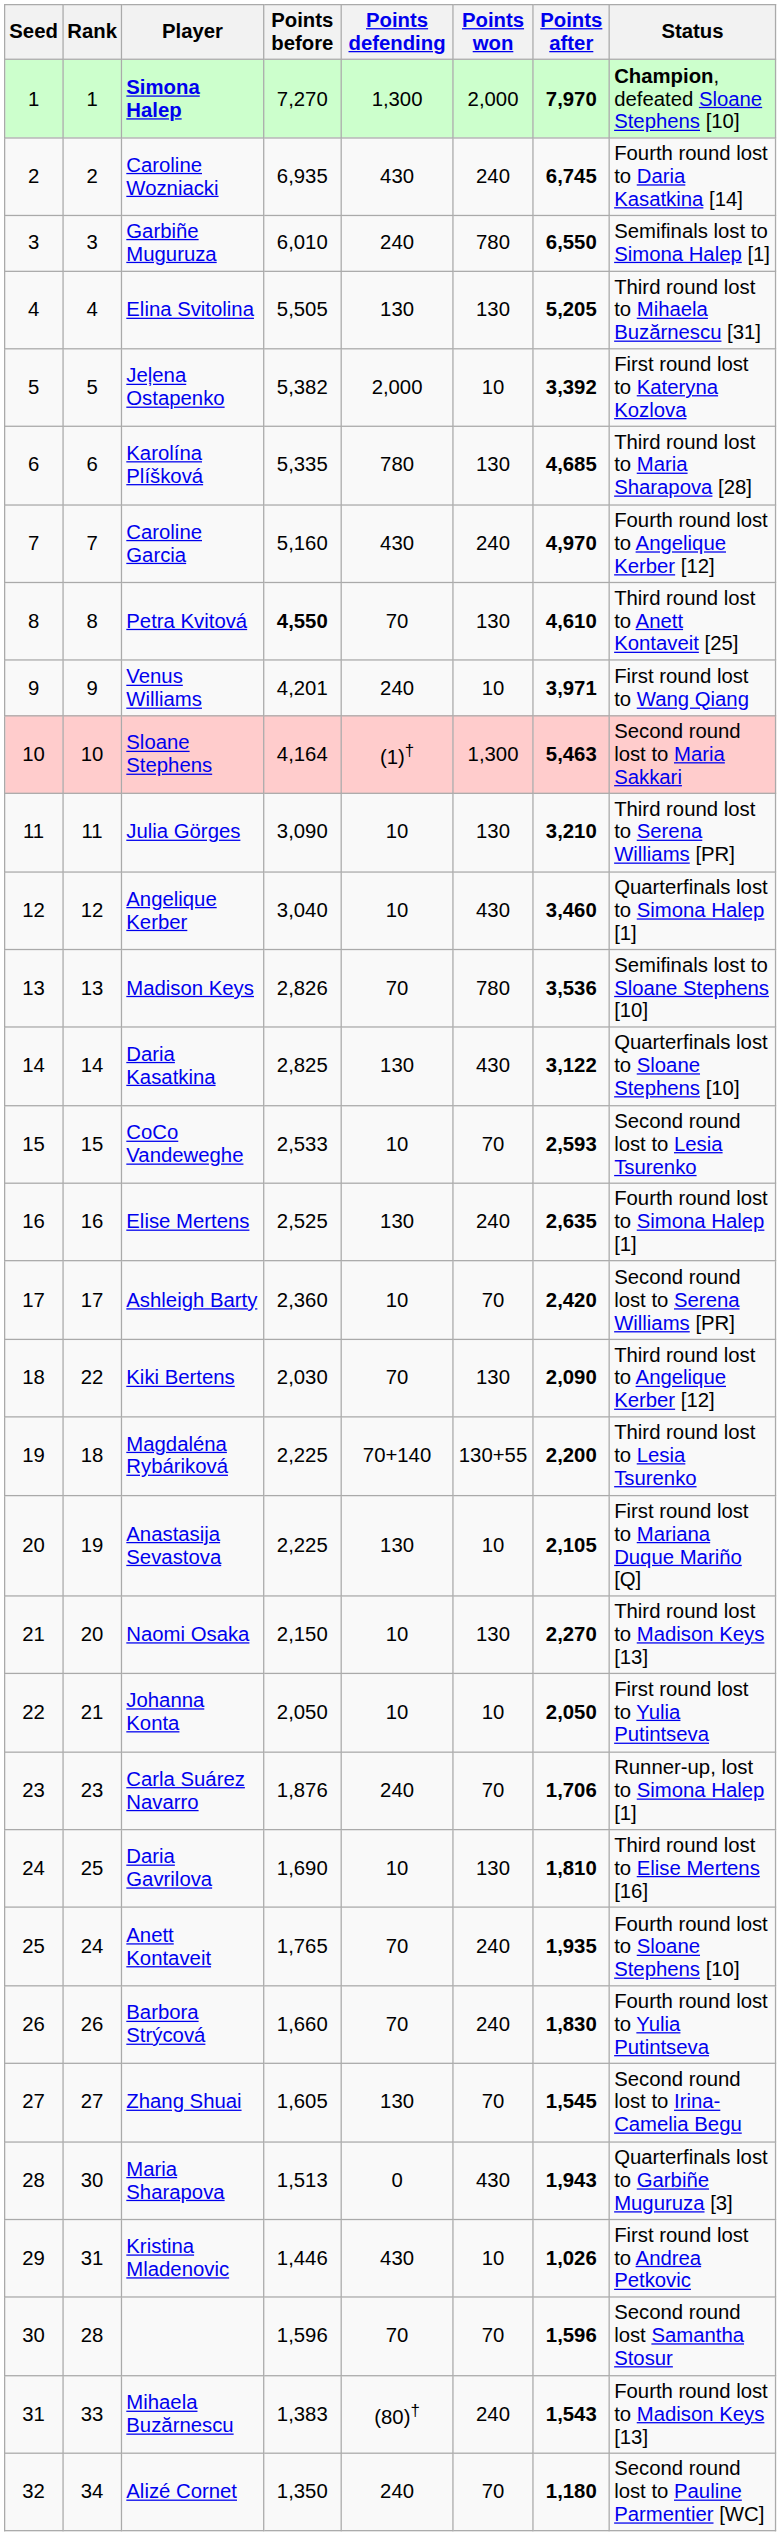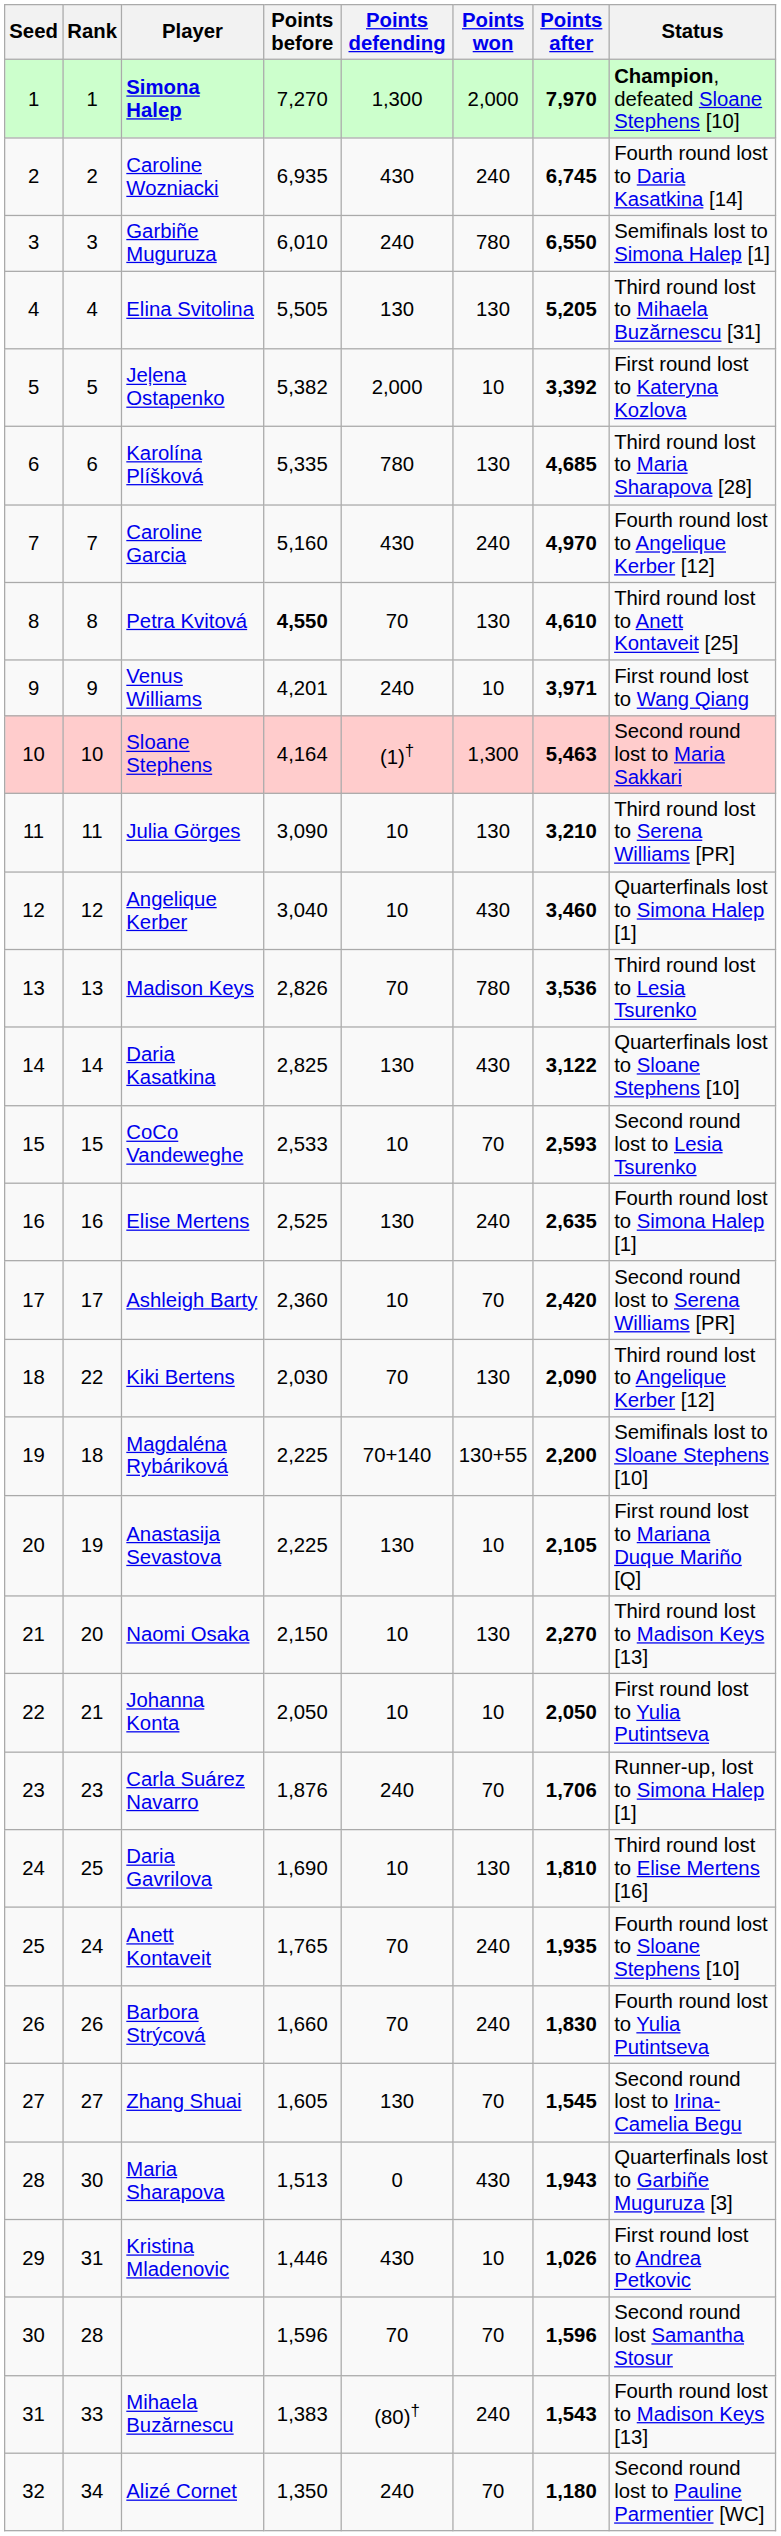Madison Keys | Status: Semifinals lost to Sloane Stephens [10] -> Third round lost to Lesia Tsurenko
Magdaléna Rybáriková | Status: Third round lost to Lesia Tsurenko -> Semifinals lost to Sloane Stephens [10]
